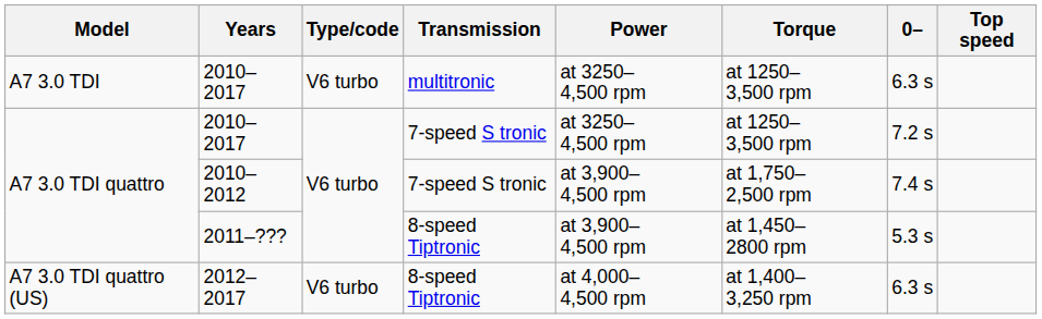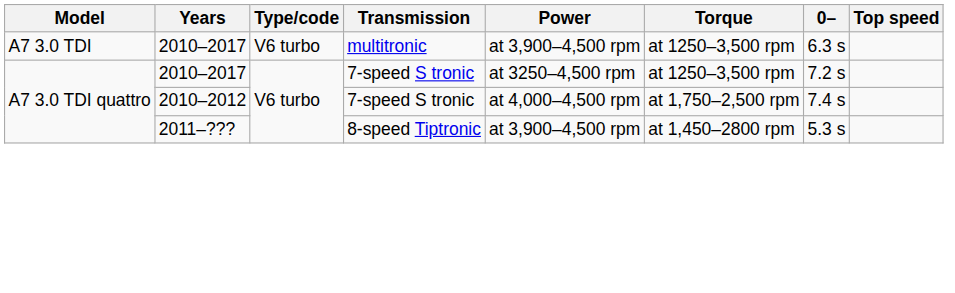A7 3.0 TDI / 2010–2017 | Power: at 3250–4,500 rpm -> at 3,900–4,500 rpm
2010–2012 | Power: at 3,900–4,500 rpm -> at 4,000–4,500 rpm
- row: A7 3.0 TDI quattro (US) | 2012–2017 | V6 turbo | 8-speed Tiptronic | at 4,000–4,500 rpm | at 1,400–3,250 rpm | 6.3 s
